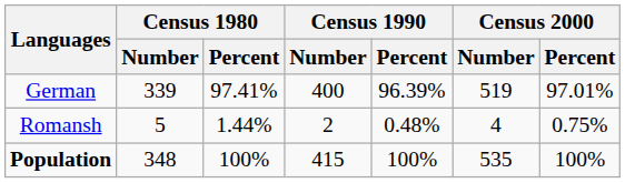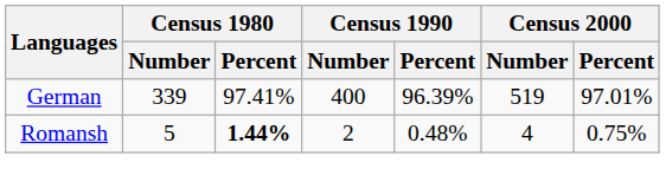Romansh | Census 1980 / Percent: normal -> bold
- row: Population | 348 | 100% | 415 | 100% | 535 | 100%
